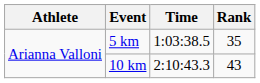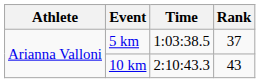5 km | Rank: 35 -> 37
